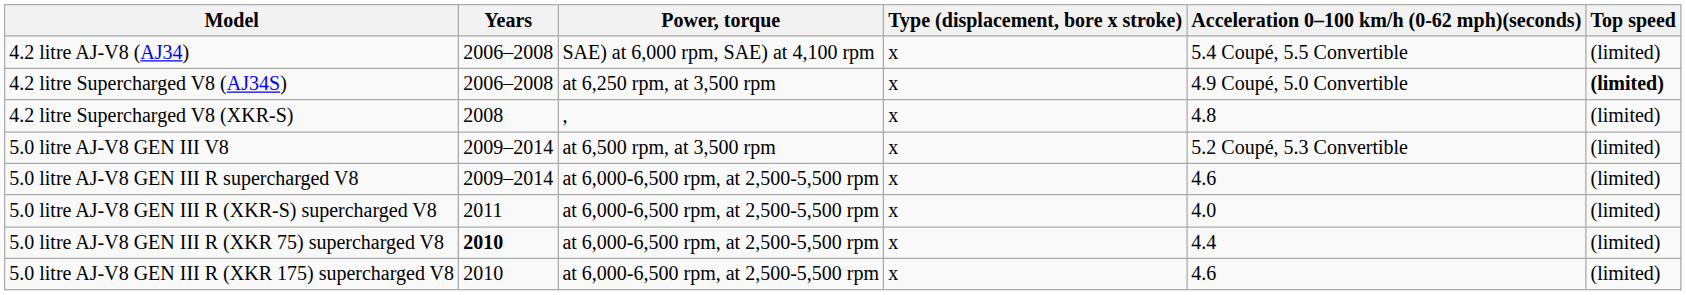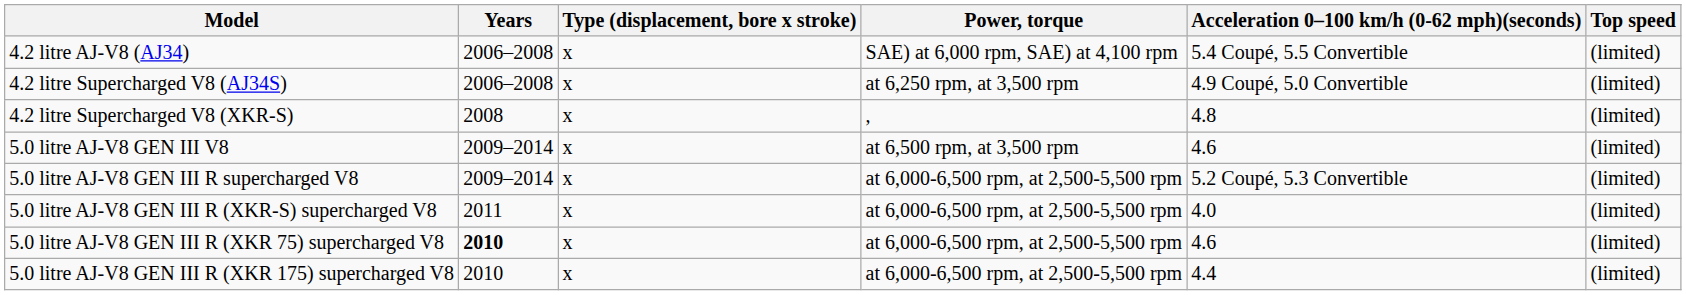columns swapped: Type (displacement, bore x stroke) <-> Power, torque
4.2 litre Supercharged V8 (AJ34S) | Top speed: bold -> normal
5.0 litre AJ-V8 GEN III V8 | Acceleration 0–100 km/h (0-62 mph)(seconds): 5.2 Coupé, 5.3 Convertible -> 4.6
5.0 litre AJ-V8 GEN III R supercharged V8 | Acceleration 0–100 km/h (0-62 mph)(seconds): 4.6 -> 5.2 Coupé, 5.3 Convertible
5.0 litre AJ-V8 GEN III R (XKR 75) supercharged V8 | Acceleration 0–100 km/h (0-62 mph)(seconds): 4.4 -> 4.6
5.0 litre AJ-V8 GEN III R (XKR 175) supercharged V8 | Acceleration 0–100 km/h (0-62 mph)(seconds): 4.6 -> 4.4
